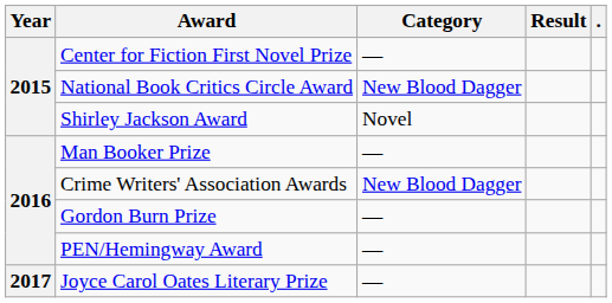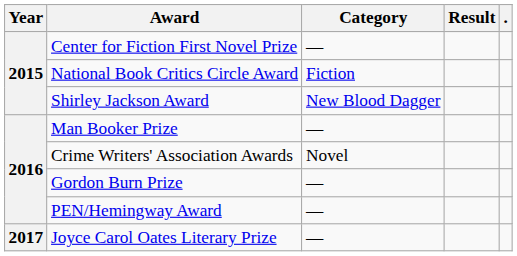National Book Critics Circle Award | Category: New Blood Dagger -> Fiction
Shirley Jackson Award | Category: Novel -> New Blood Dagger
Crime Writers' Association Awards | Category: New Blood Dagger -> Novel
